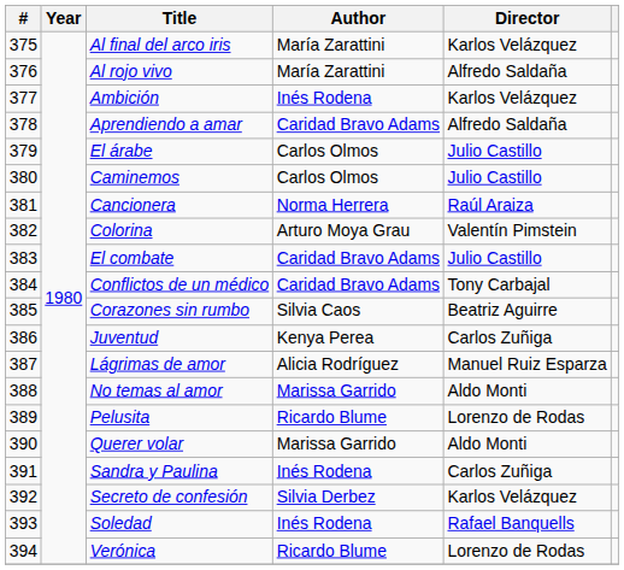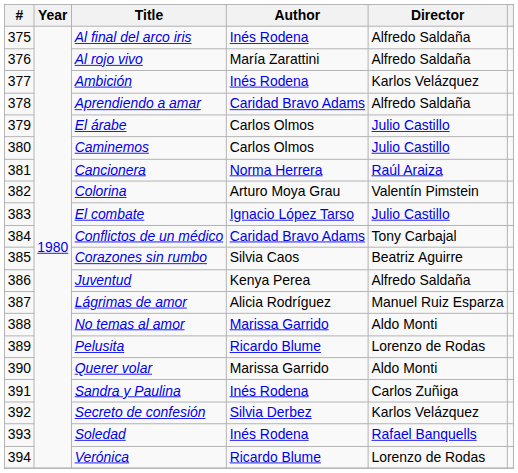Al final del arco iris | Author: María Zarattini -> Inés Rodena
Al final del arco iris | Director: Karlos Velázquez -> Alfredo Saldaña
El combate | Author: Caridad Bravo Adams -> Ignacio López Tarso
Juventud | Director: Carlos Zuñiga -> Alfredo Saldaña
